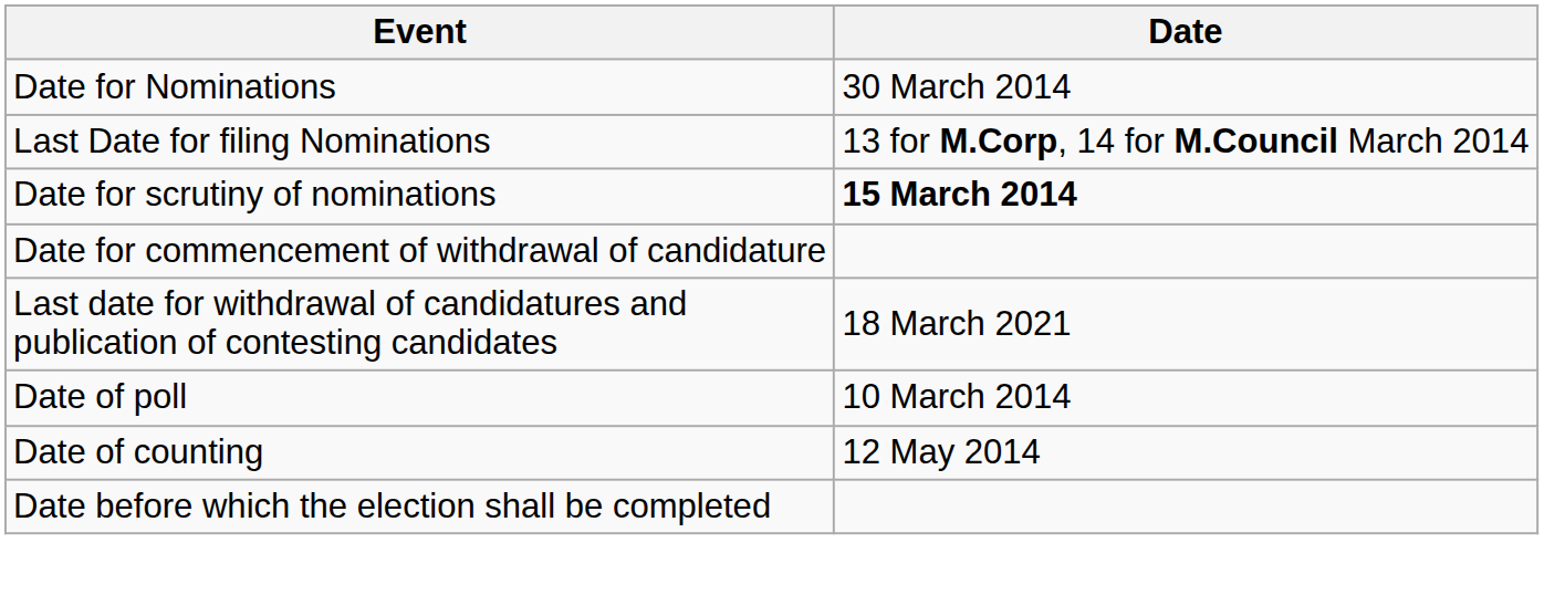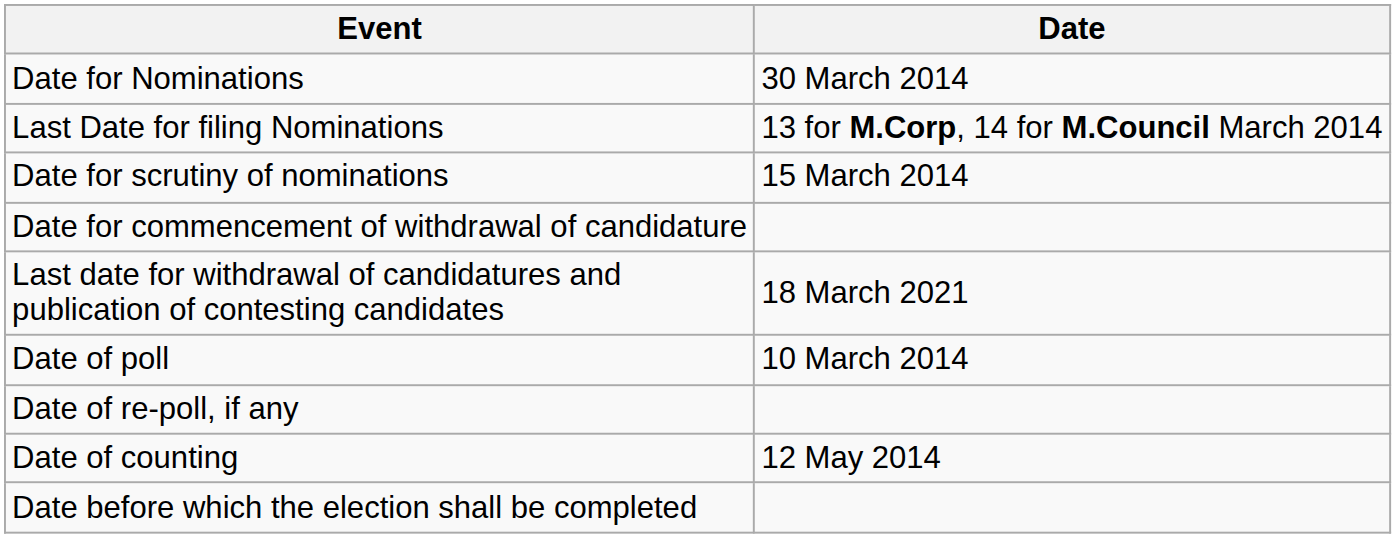Date for scrutiny of nominations | Date: bold -> normal
+ row: Date of re-poll, if any
